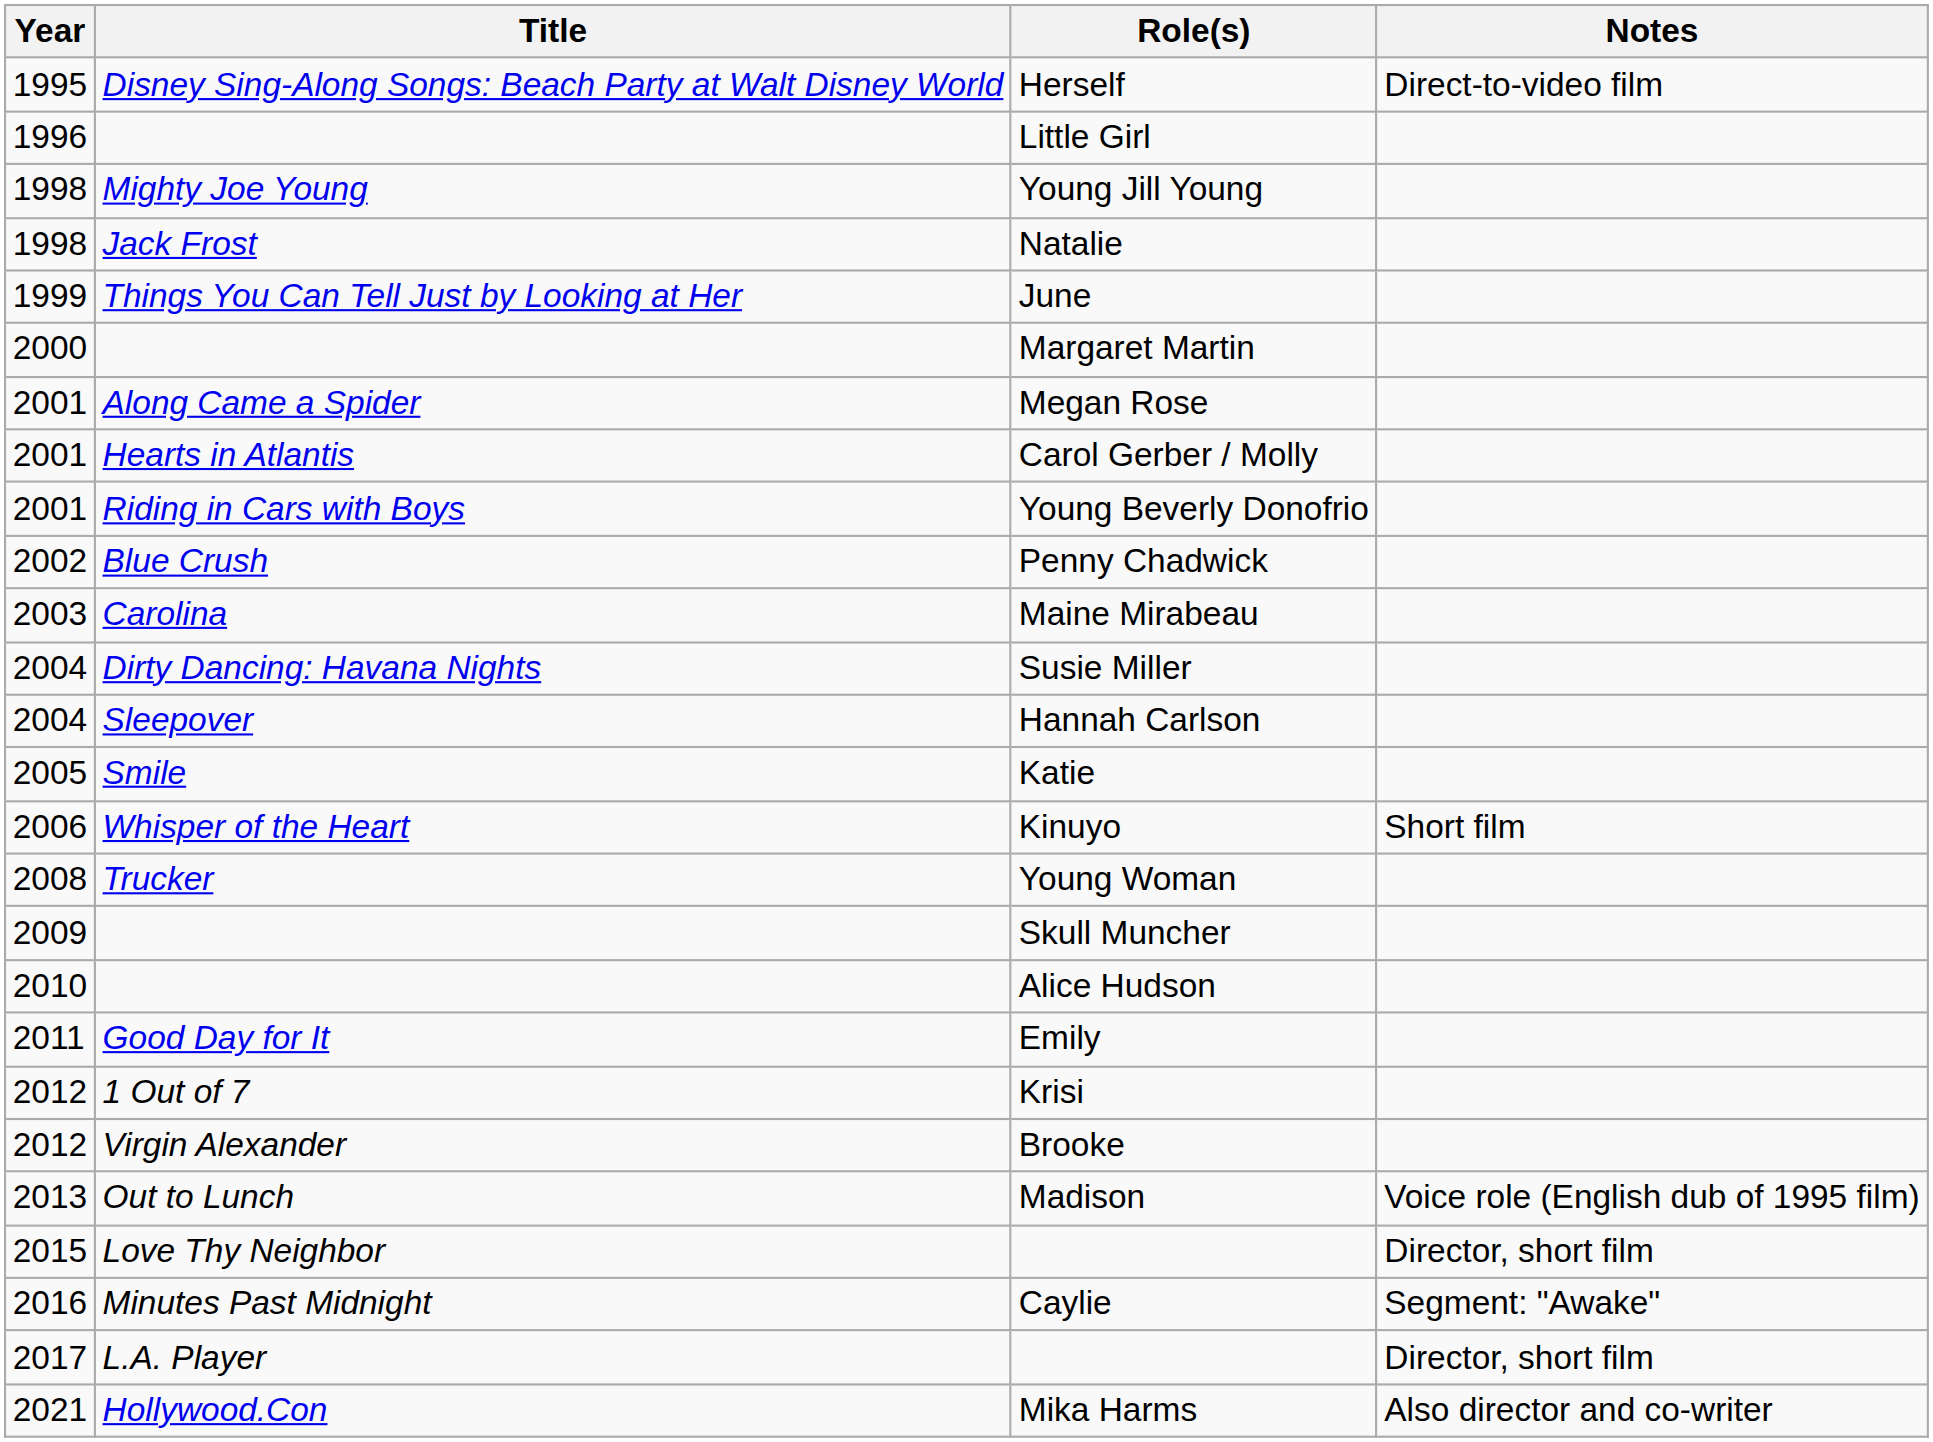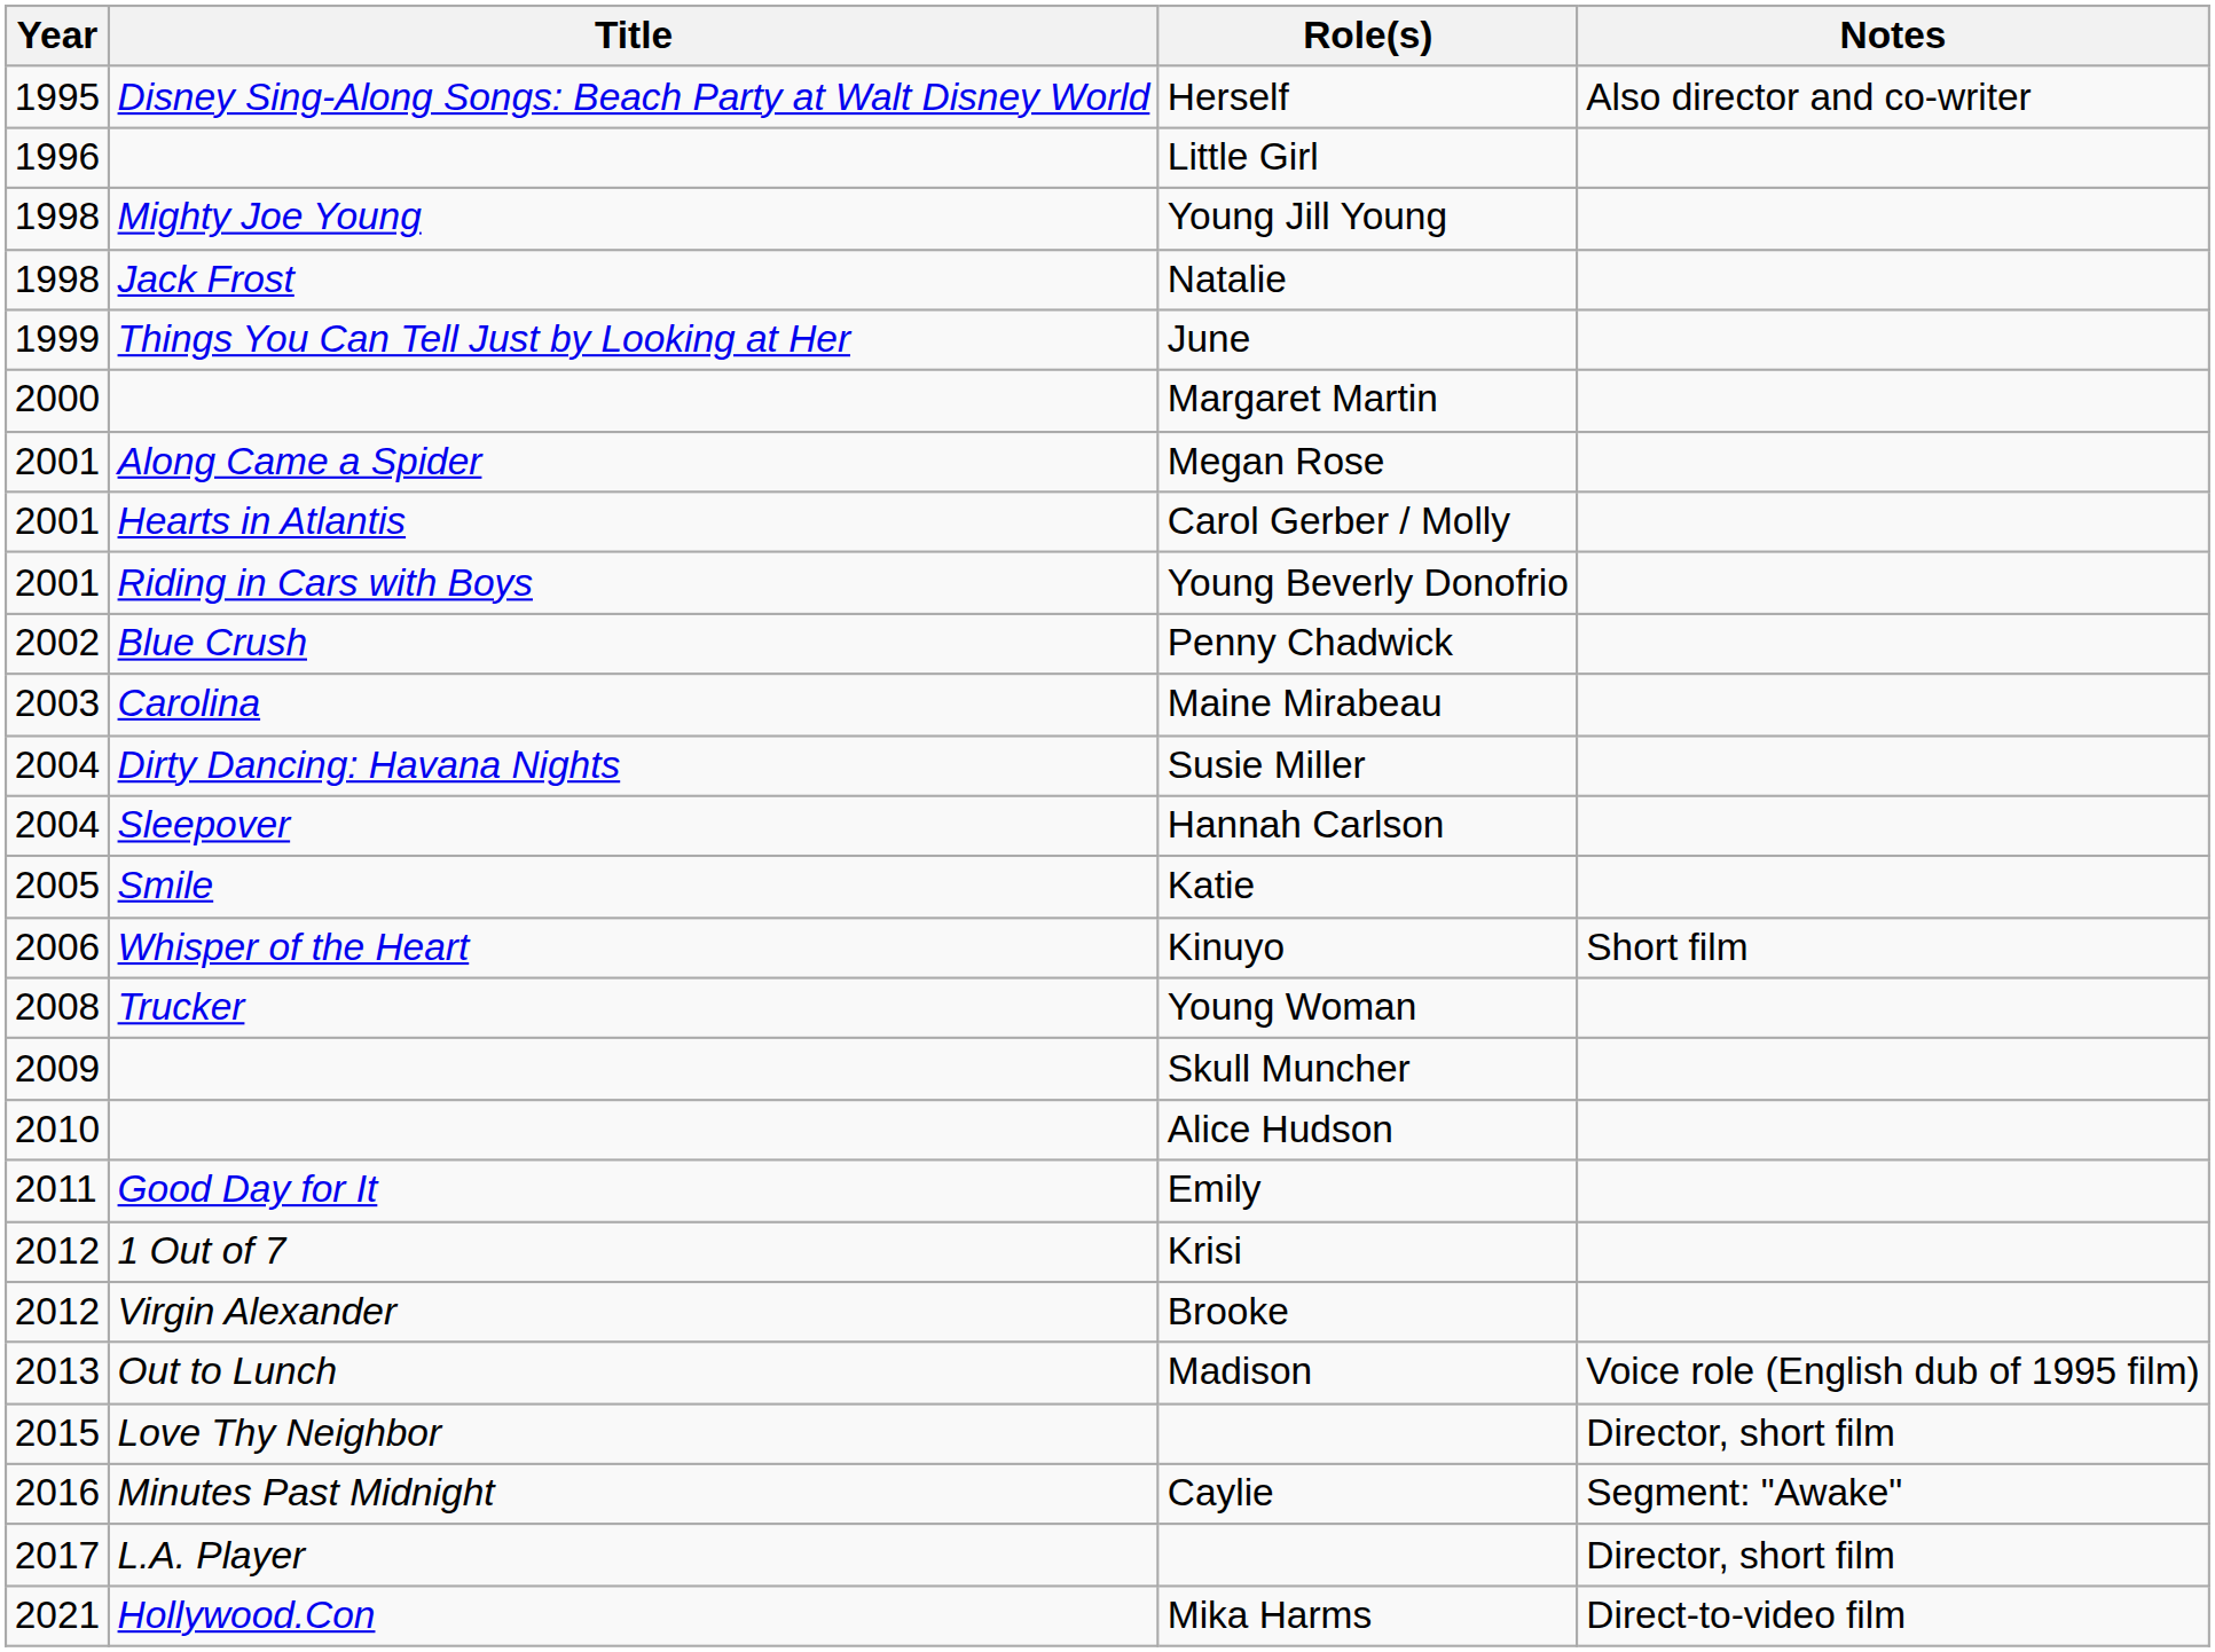Herself | Notes: Direct-to-video film -> Also director and co-writer
Mika Harms | Notes: Also director and co-writer -> Direct-to-video film
